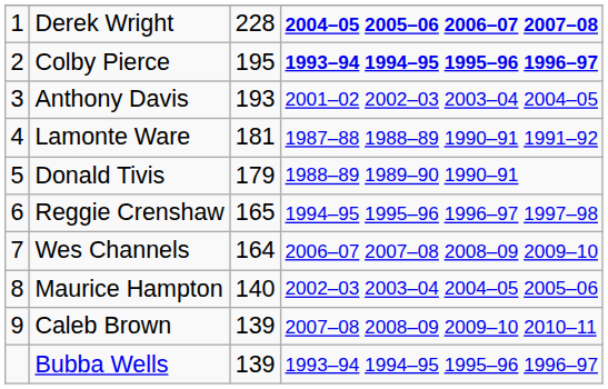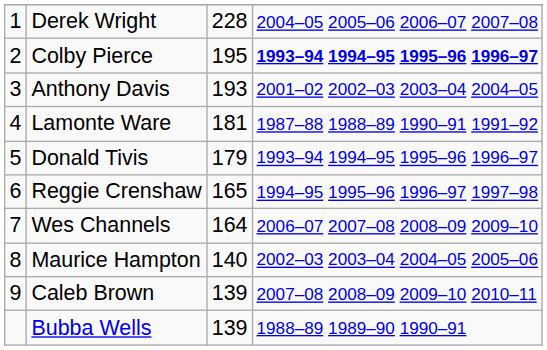Derek Wright | column 4: bold -> normal
Donald Tivis | column 4: 1988–89 1989–90 1990–91 -> 1993–94 1994–95 1995–96 1996–97
Bubba Wells | column 4: 1993–94 1994–95 1995–96 1996–97 -> 1988–89 1989–90 1990–91
